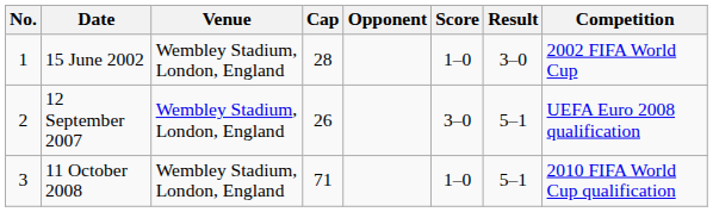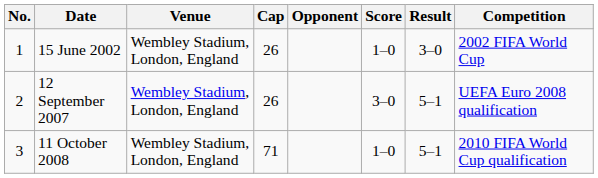15 June 2002 | Cap: 28 -> 26
